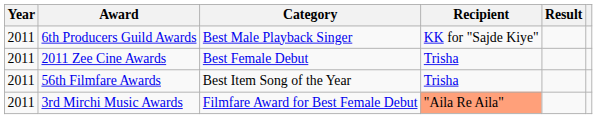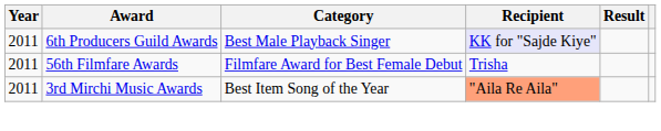6th Producers Guild Awards | Recipient: no background -> lavender background
- row: 2011 | 2011 Zee Cine Awards | Best Female Debut | Trisha
56th Filmfare Awards | Category: Best Item Song of the Year -> Filmfare Award for Best Female Debut
3rd Mirchi Music Awards | Category: Filmfare Award for Best Female Debut -> Best Item Song of the Year
